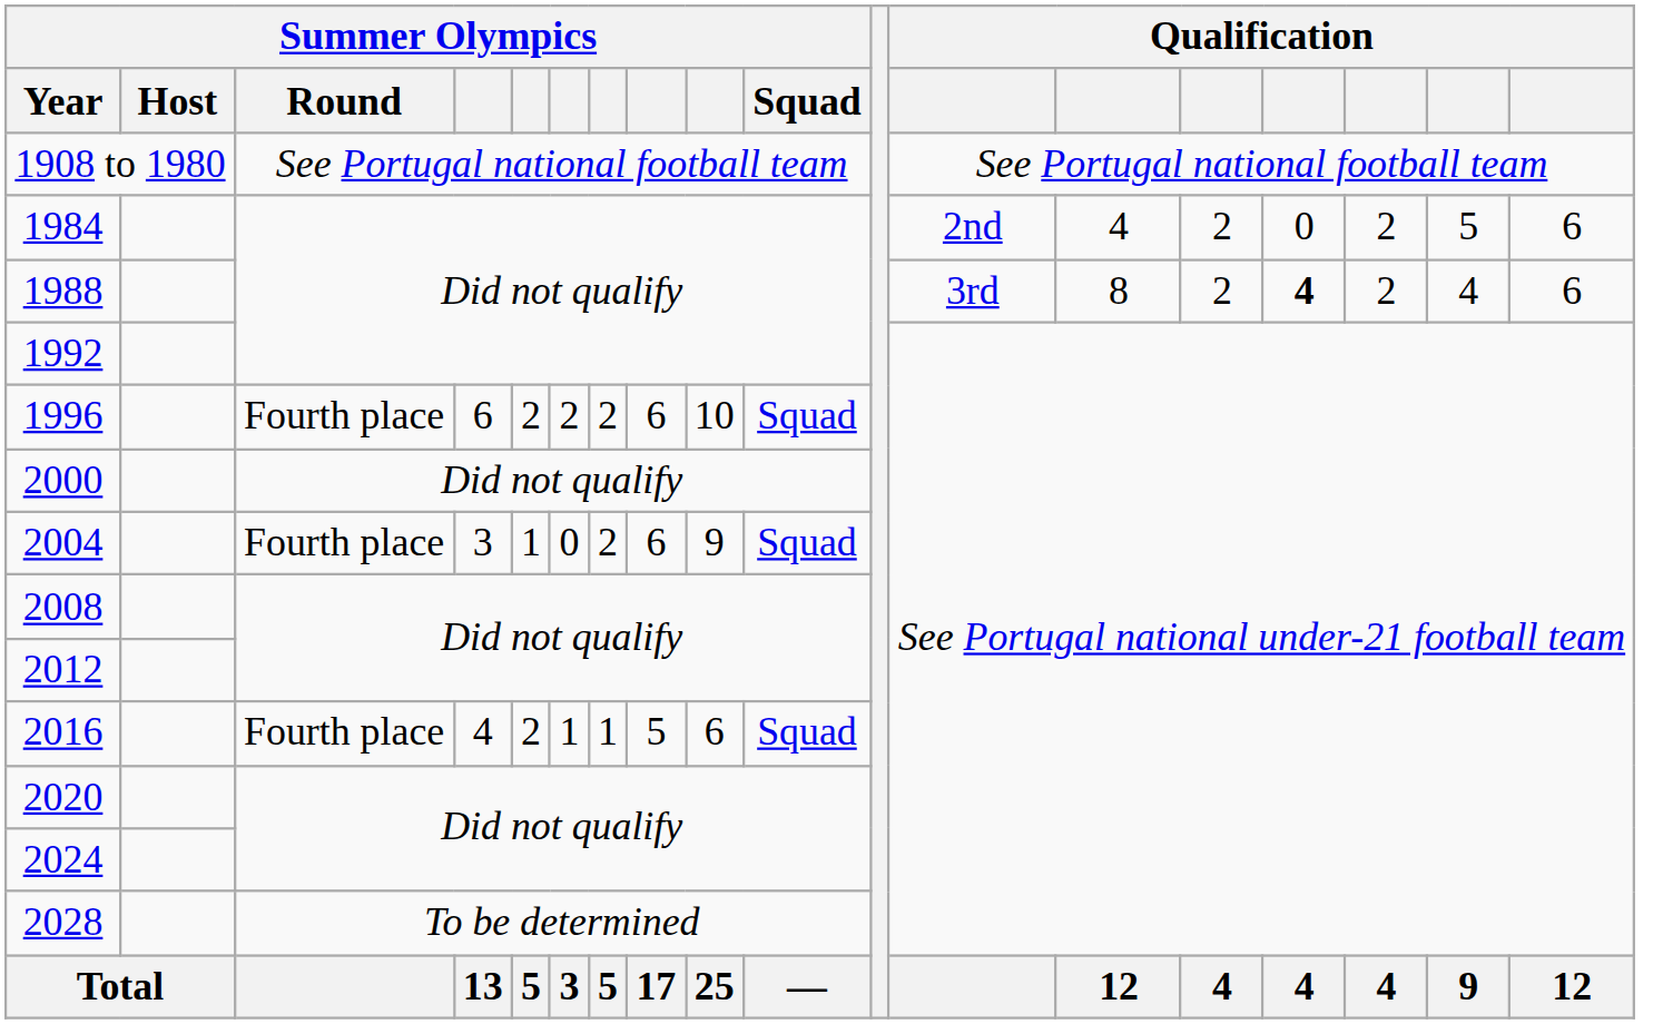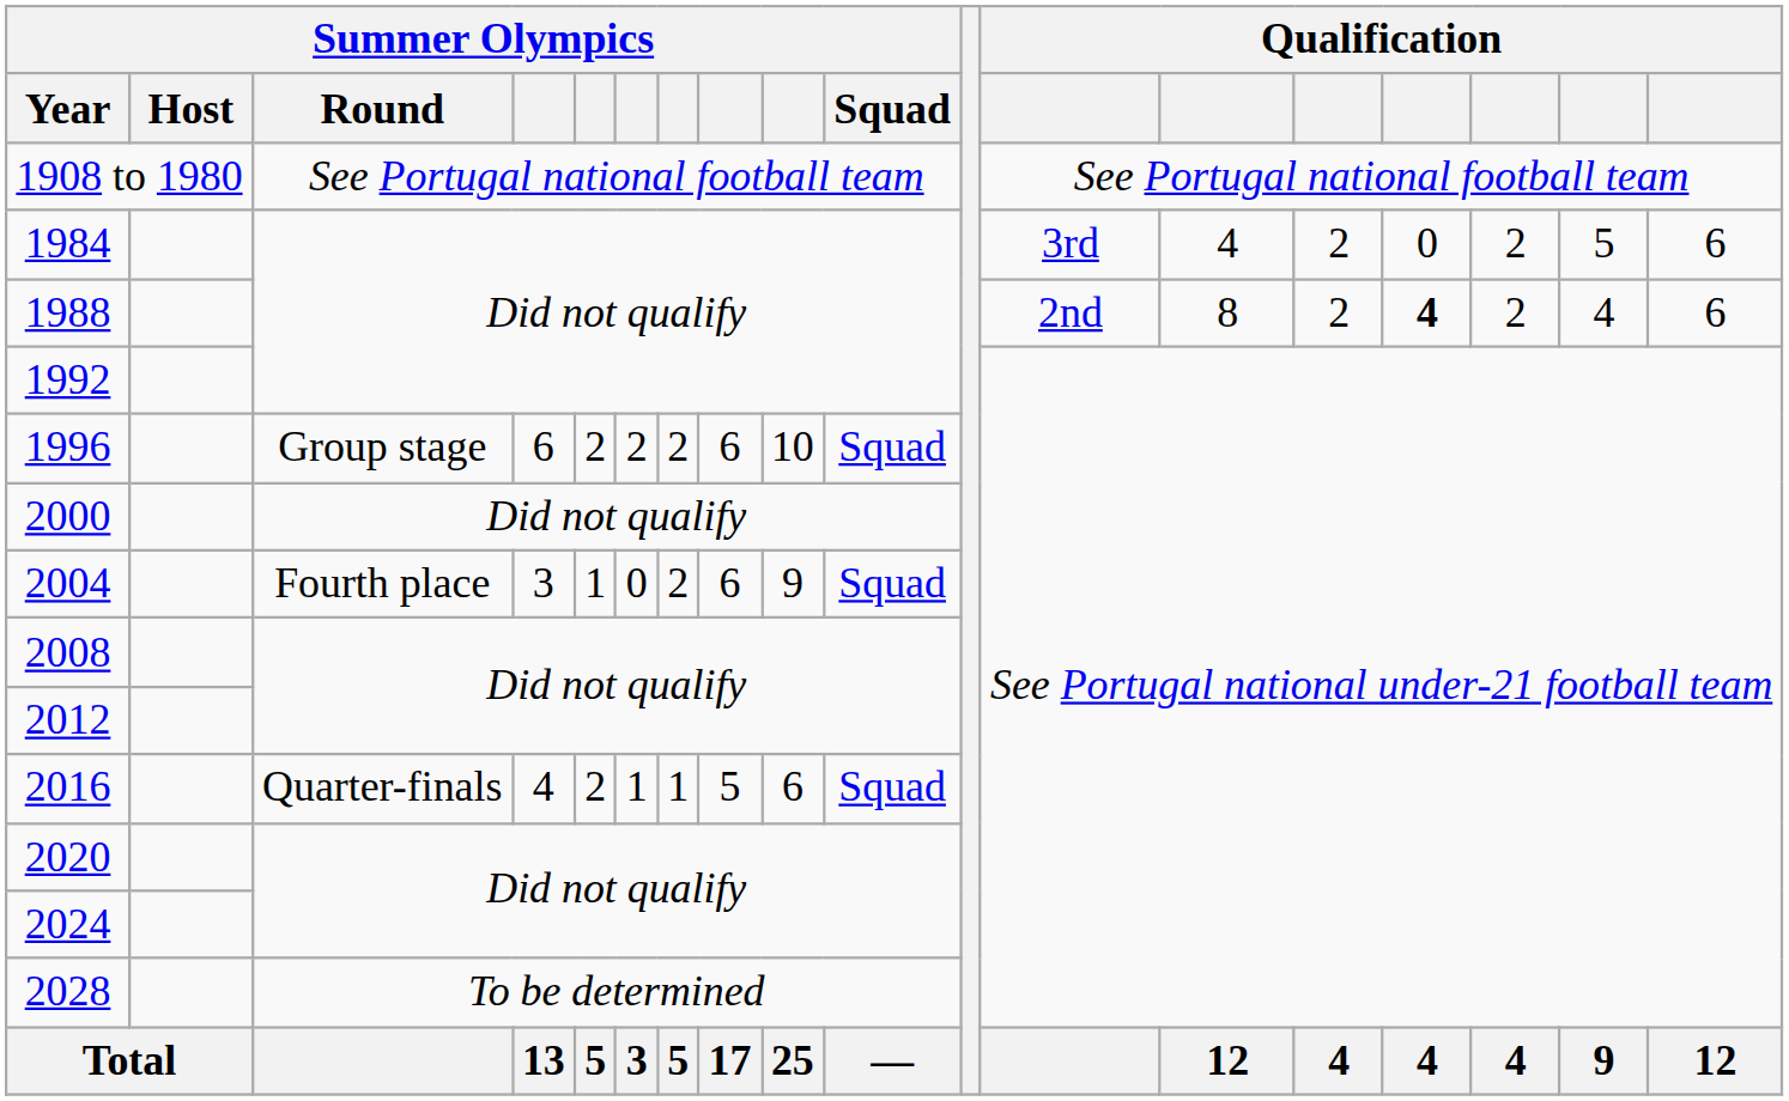1984 | column 12: 2nd -> 3rd
1988 | column 12: 3rd -> 2nd
1996 | Summer Olympics / Round: Fourth place -> Group stage
2016 | Summer Olympics / Round: Fourth place -> Quarter-finals
